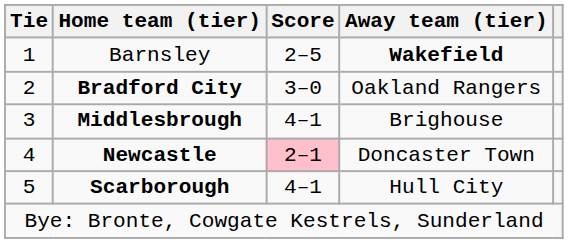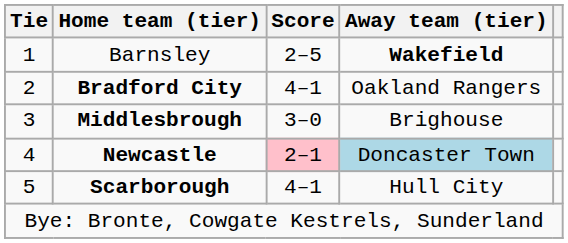Bradford City | Score: 3–0 -> 4–1
Middlesbrough | Score: 4–1 -> 3–0
Newcastle | Away team (tier): no background -> lightblue background
